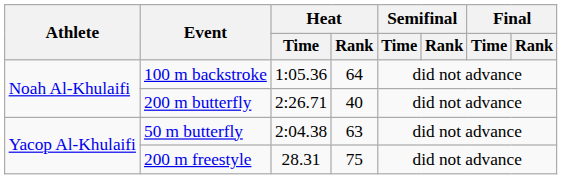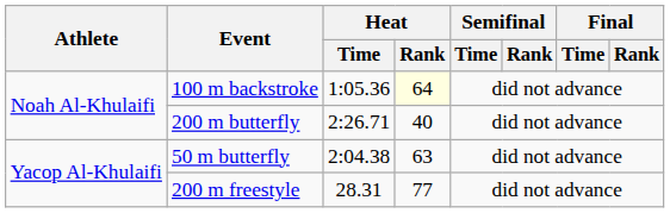100 m backstroke | Heat / Rank: no background -> lightyellow background
200 m freestyle | Heat / Rank: 75 -> 77
